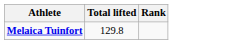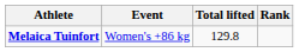+ column: Event | Women's +86 kg
